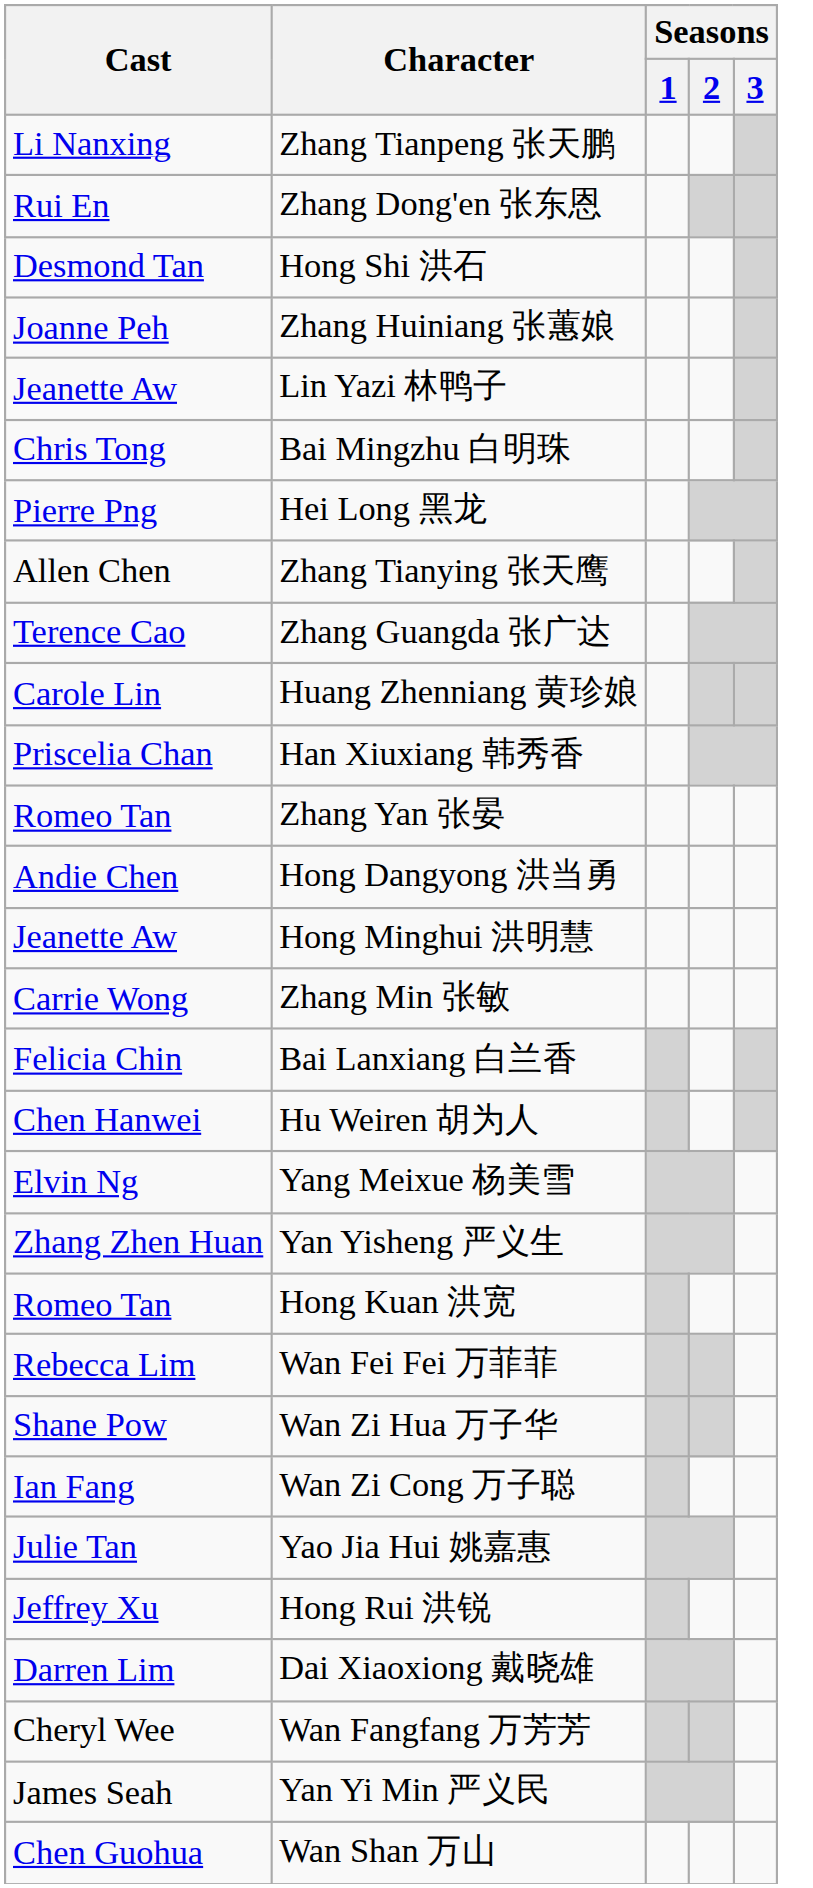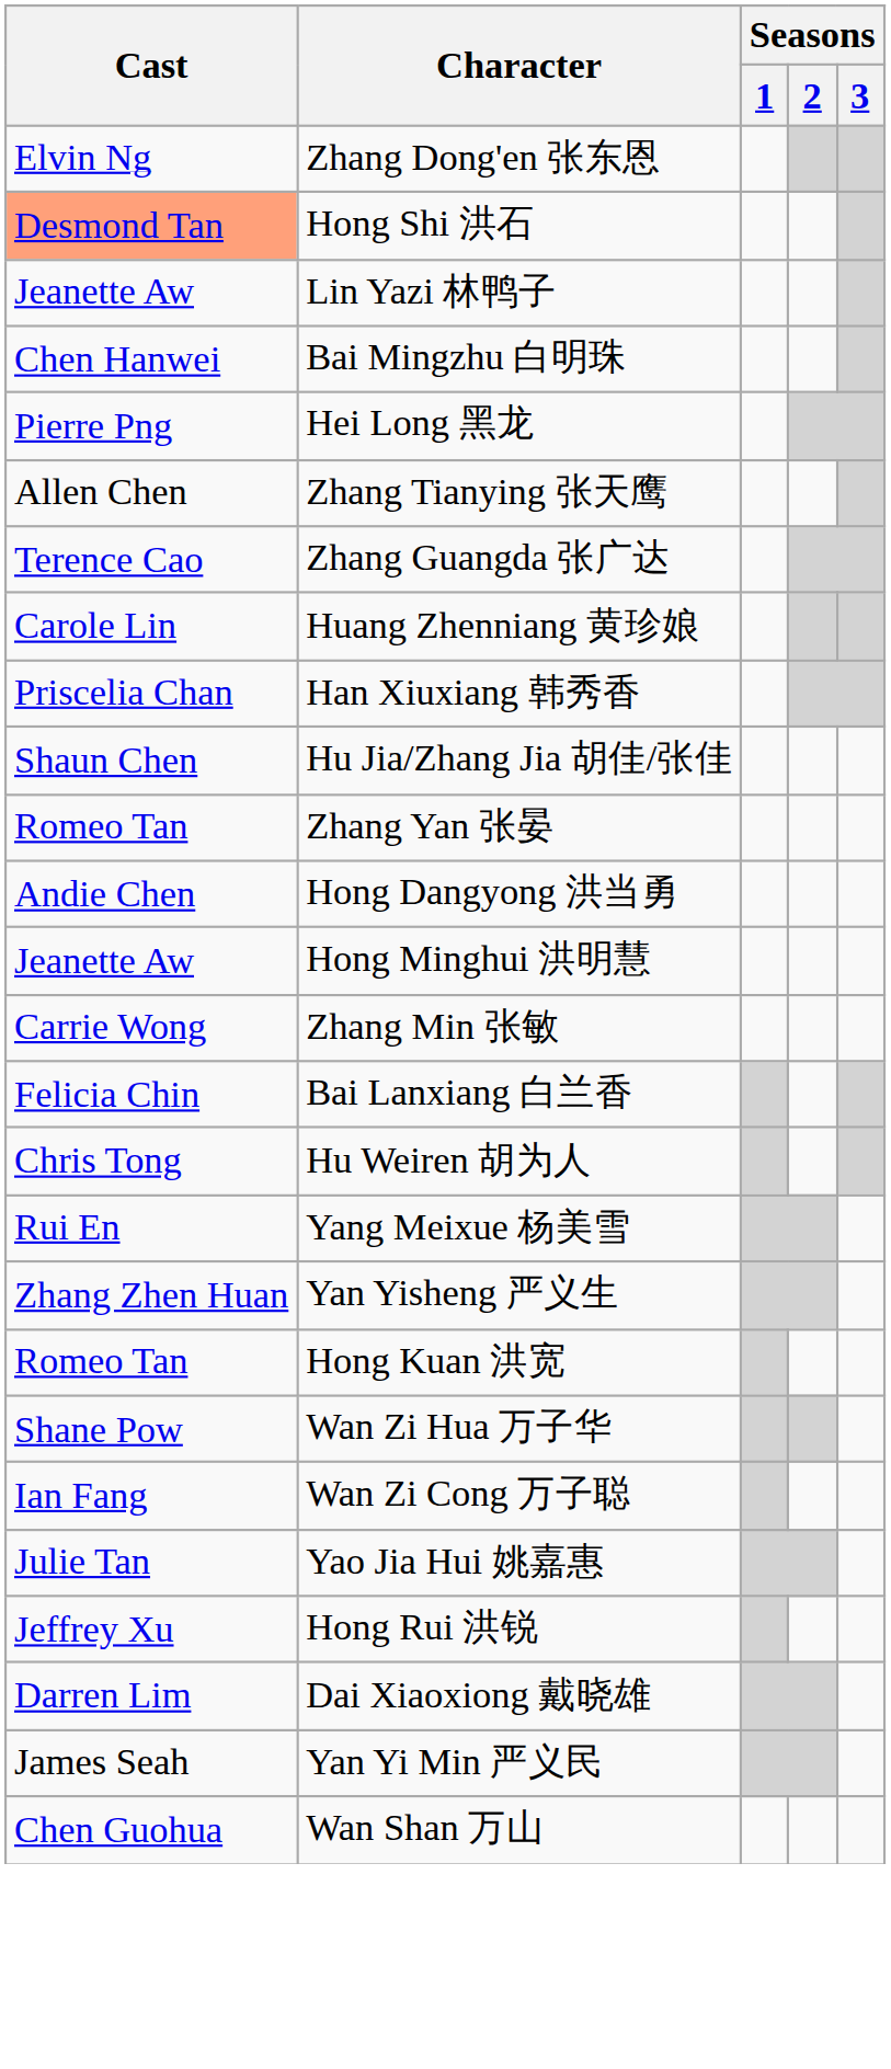- row: Li Nanxing | Zhang Tianpeng 张天鹏
Zhang Dong'en 张东恩 | Cast: Rui En -> Elvin Ng
Hong Shi 洪石 | Cast: no background -> lightsalmon background
- row: Joanne Peh | Zhang Huiniang 张蕙娘
Bai Mingzhu 白明珠 | Cast: Chris Tong -> Chen Hanwei
+ row: Shaun Chen | Hu Jia/Zhang Jia 胡佳/张佳
Hu Weiren 胡为人 | Cast: Chen Hanwei -> Chris Tong
Yang Meixue 杨美雪 | Cast: Elvin Ng -> Rui En
- row: Rebecca Lim | Wan Fei Fei 万菲菲
- row: Cheryl Wee | Wan Fangfang 万芳芳
